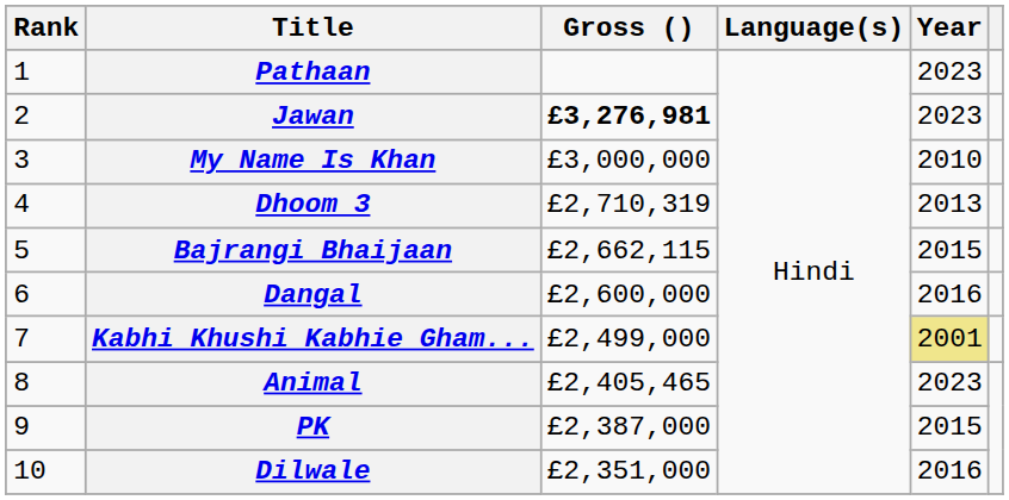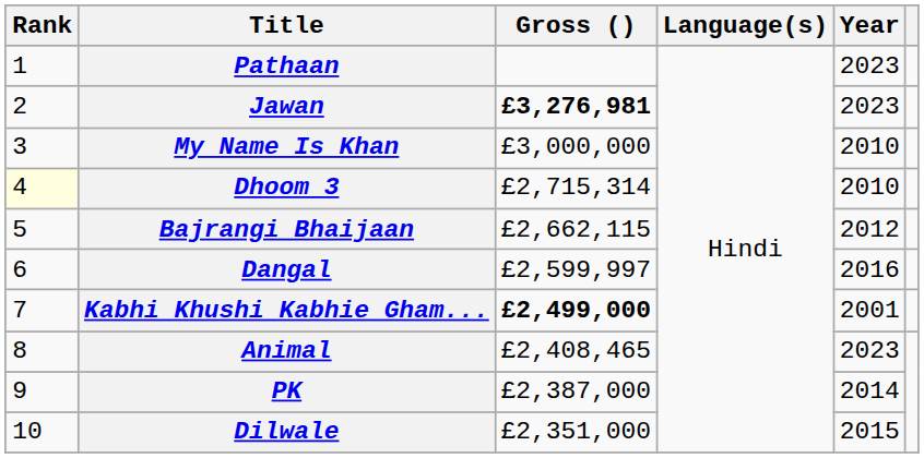Dhoom 3 | Rank: no background -> lightyellow background
Dhoom 3 | Gross (): £2,710,319 -> £2,715,314
Dhoom 3 | Year: 2013 -> 2010
Bajrangi Bhaijaan | Year: 2015 -> 2012
Dangal | Gross (): £2,600,000 -> £2,599,997
Kabhi Khushi Kabhie Gham... | Gross (): normal -> bold
Kabhi Khushi Kabhie Gham... | Year: khaki background -> no background
Animal | Gross (): £2,405,465 -> £2,408,465
PK | Year: 2015 -> 2014
Dilwale | Year: 2016 -> 2015
